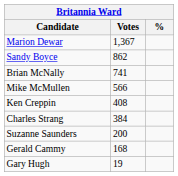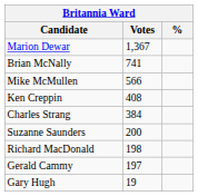- row: Sandy Boyce | 862
+ row: Richard MacDonald | 198
Gerald Cammy | Votes: 168 -> 197
